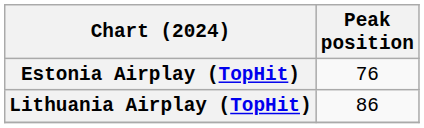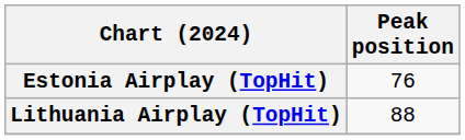Lithuania Airplay (TopHit) | Peak position: 86 -> 88
